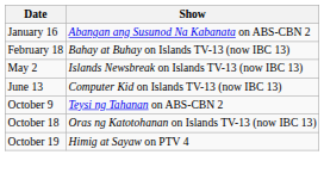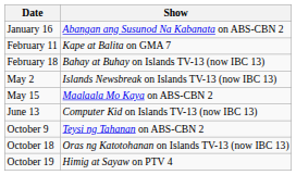+ row: February 11 | Kape at Balita on GMA 7
+ row: May 15 | Maalaala Mo Kaya on ABS-CBN 2
